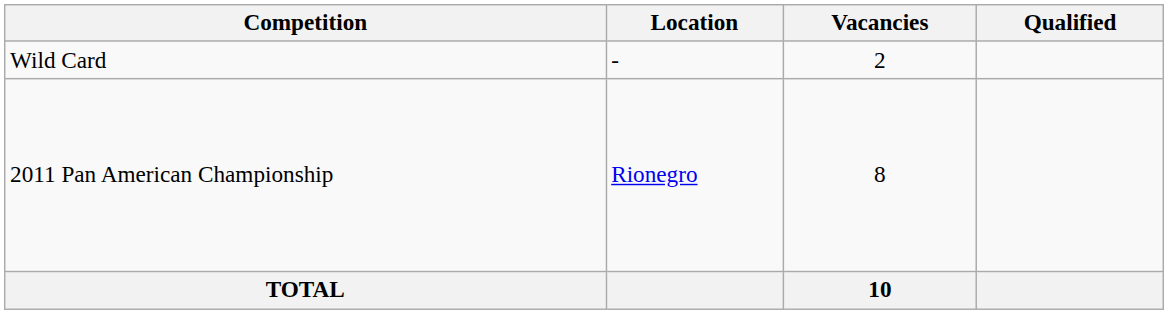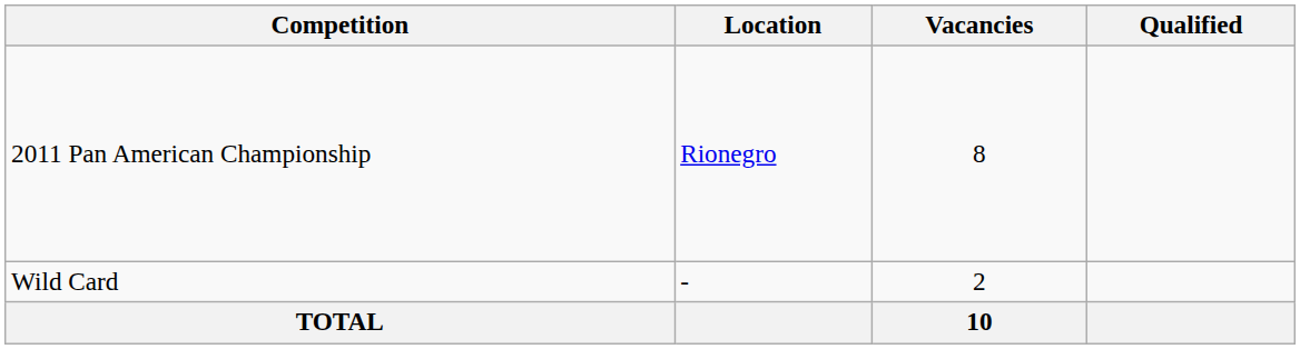rows swapped: 2011 Pan American Championship <-> Wild Card
